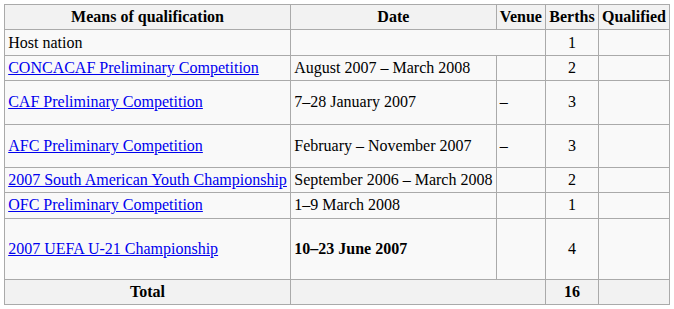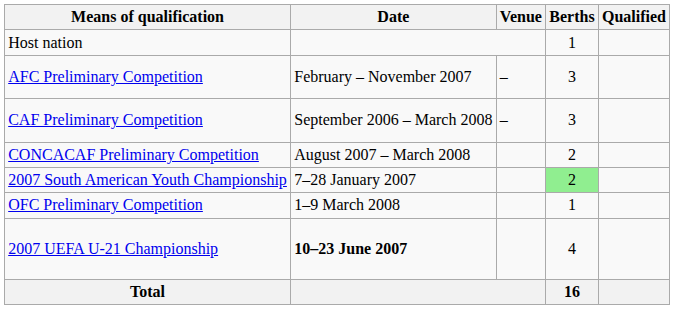rows swapped: AFC Preliminary Competition <-> CONCACAF Preliminary Competition
CAF Preliminary Competition | Date: 7–28 January 2007 -> September 2006 – March 2008
2007 South American Youth Championship | Date: September 2006 – March 2008 -> 7–28 January 2007
2007 South American Youth Championship | Berths: no background -> lightgreen background
